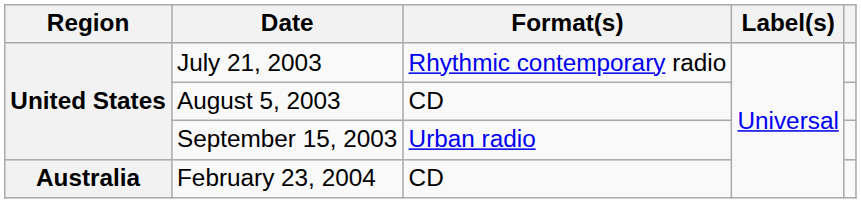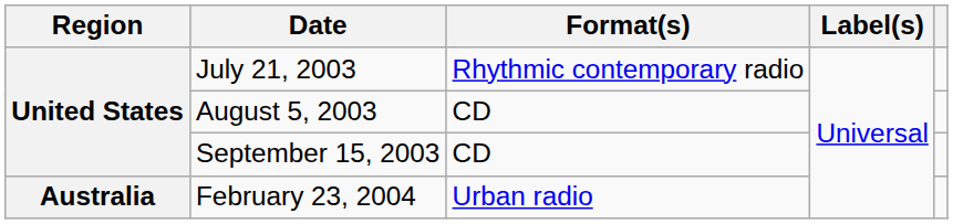September 15, 2003 | Format(s): Urban radio -> CD
February 23, 2004 | Format(s): CD -> Urban radio
